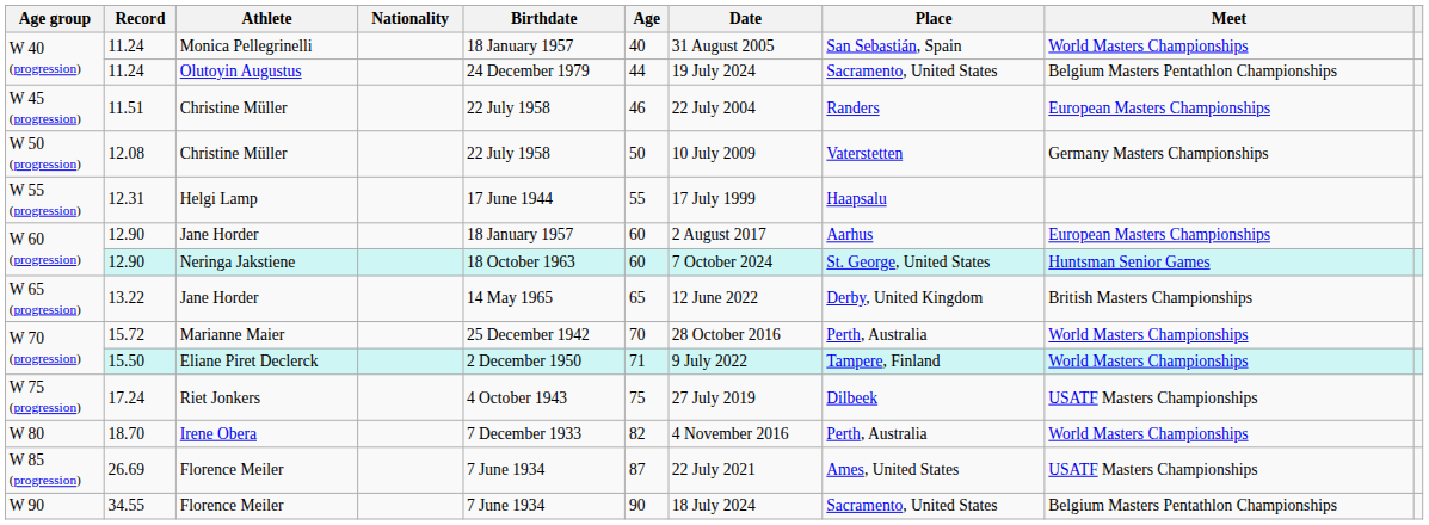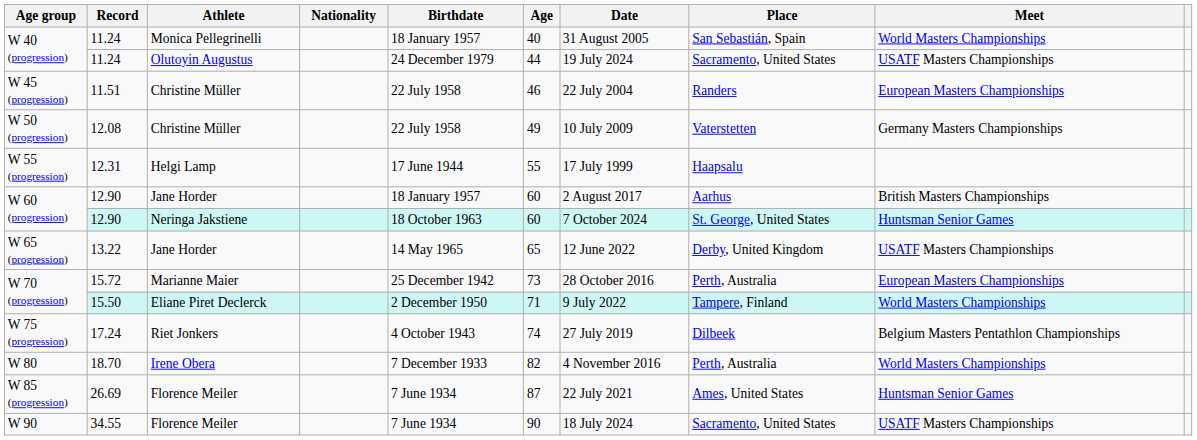11.24 / Olutoyin Augustus | Meet: Belgium Masters Pentathlon Championships -> USATF Masters Championships
12.08 | Age: 50 -> 49
12.90 / Jane Horder | Meet: European Masters Championships -> British Masters Championships
13.22 | Meet: British Masters Championships -> USATF Masters Championships
15.72 | Age: 70 -> 73
15.72 | Meet: World Masters Championships -> European Masters Championships
17.24 | Age: 75 -> 74
17.24 | Meet: USATF Masters Championships -> Belgium Masters Pentathlon Championships
26.69 | Meet: USATF Masters Championships -> Huntsman Senior Games
34.55 | Meet: Belgium Masters Pentathlon Championships -> USATF Masters Championships
